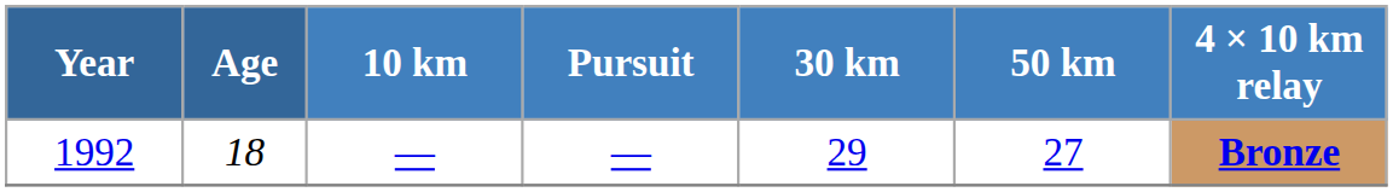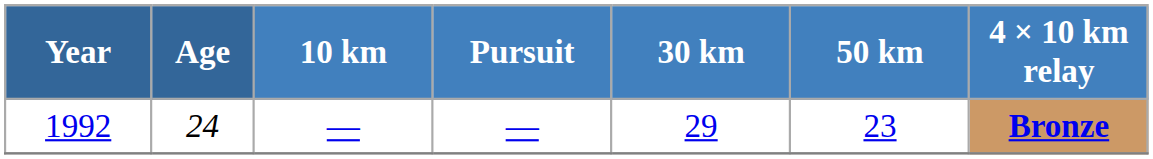1992 | Age: 18 -> 24
1992 | 50 km: 27 -> 23
